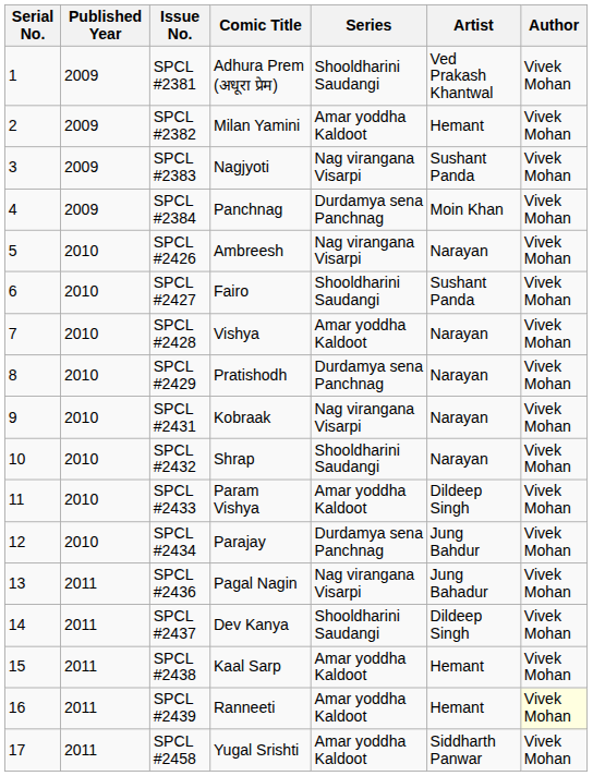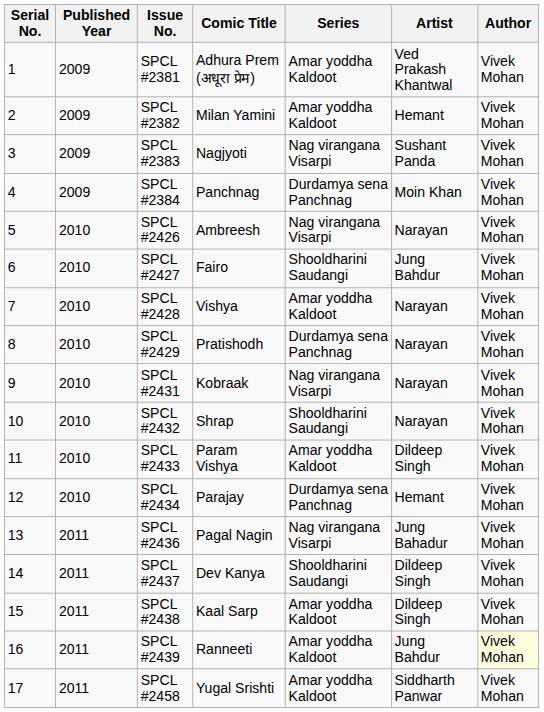SPCL #2381 | Series: Shooldharini Saudangi -> Amar yoddha Kaldoot
SPCL #2427 | Artist: Sushant Panda -> Jung Bahdur
SPCL #2434 | Artist: Jung Bahdur -> Hemant
SPCL #2438 | Artist: Hemant -> Dildeep Singh
SPCL #2439 | Artist: Hemant -> Jung Bahdur
